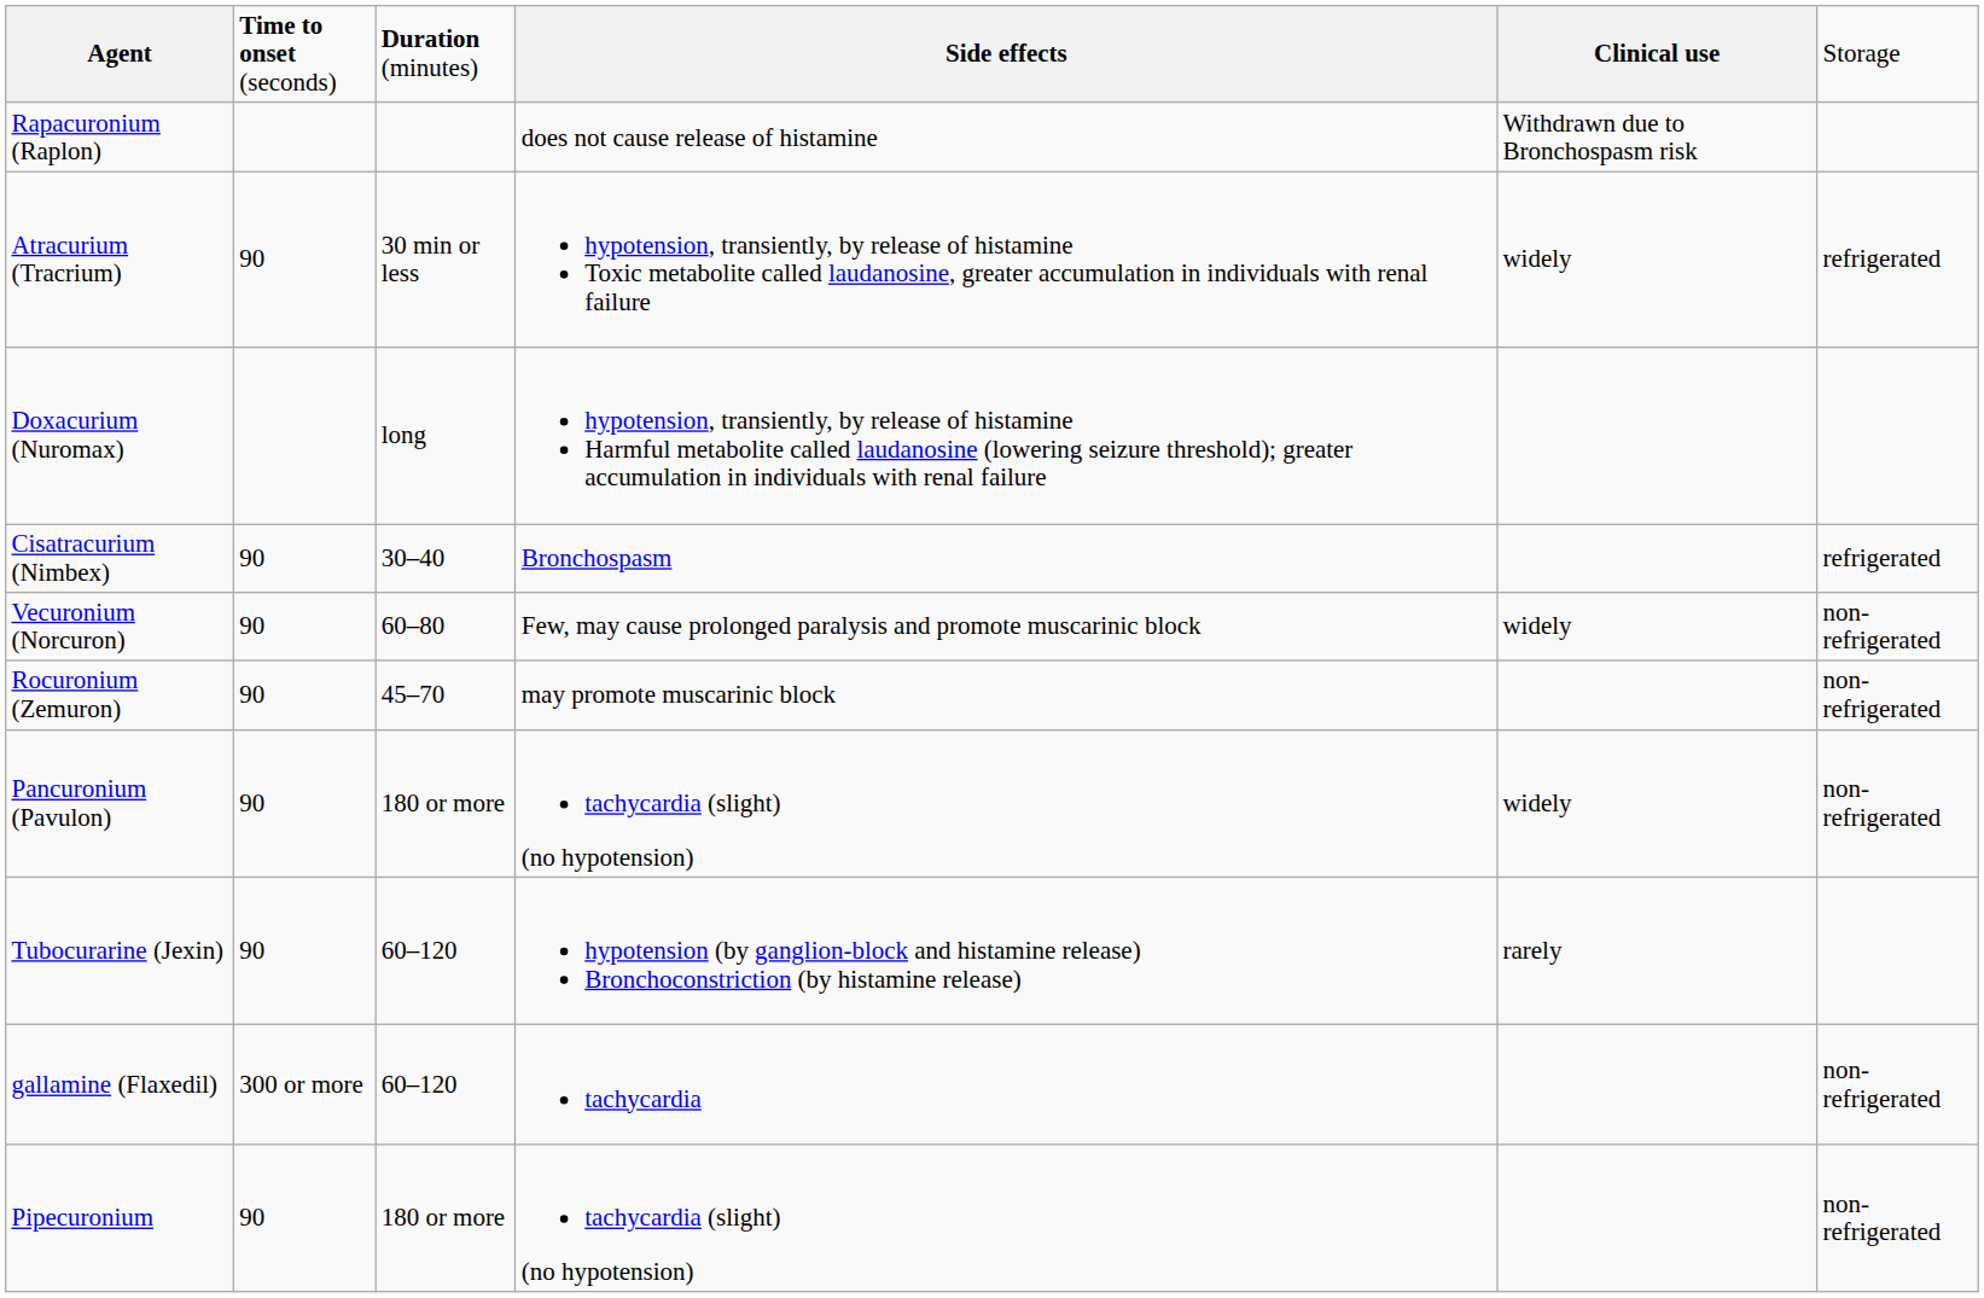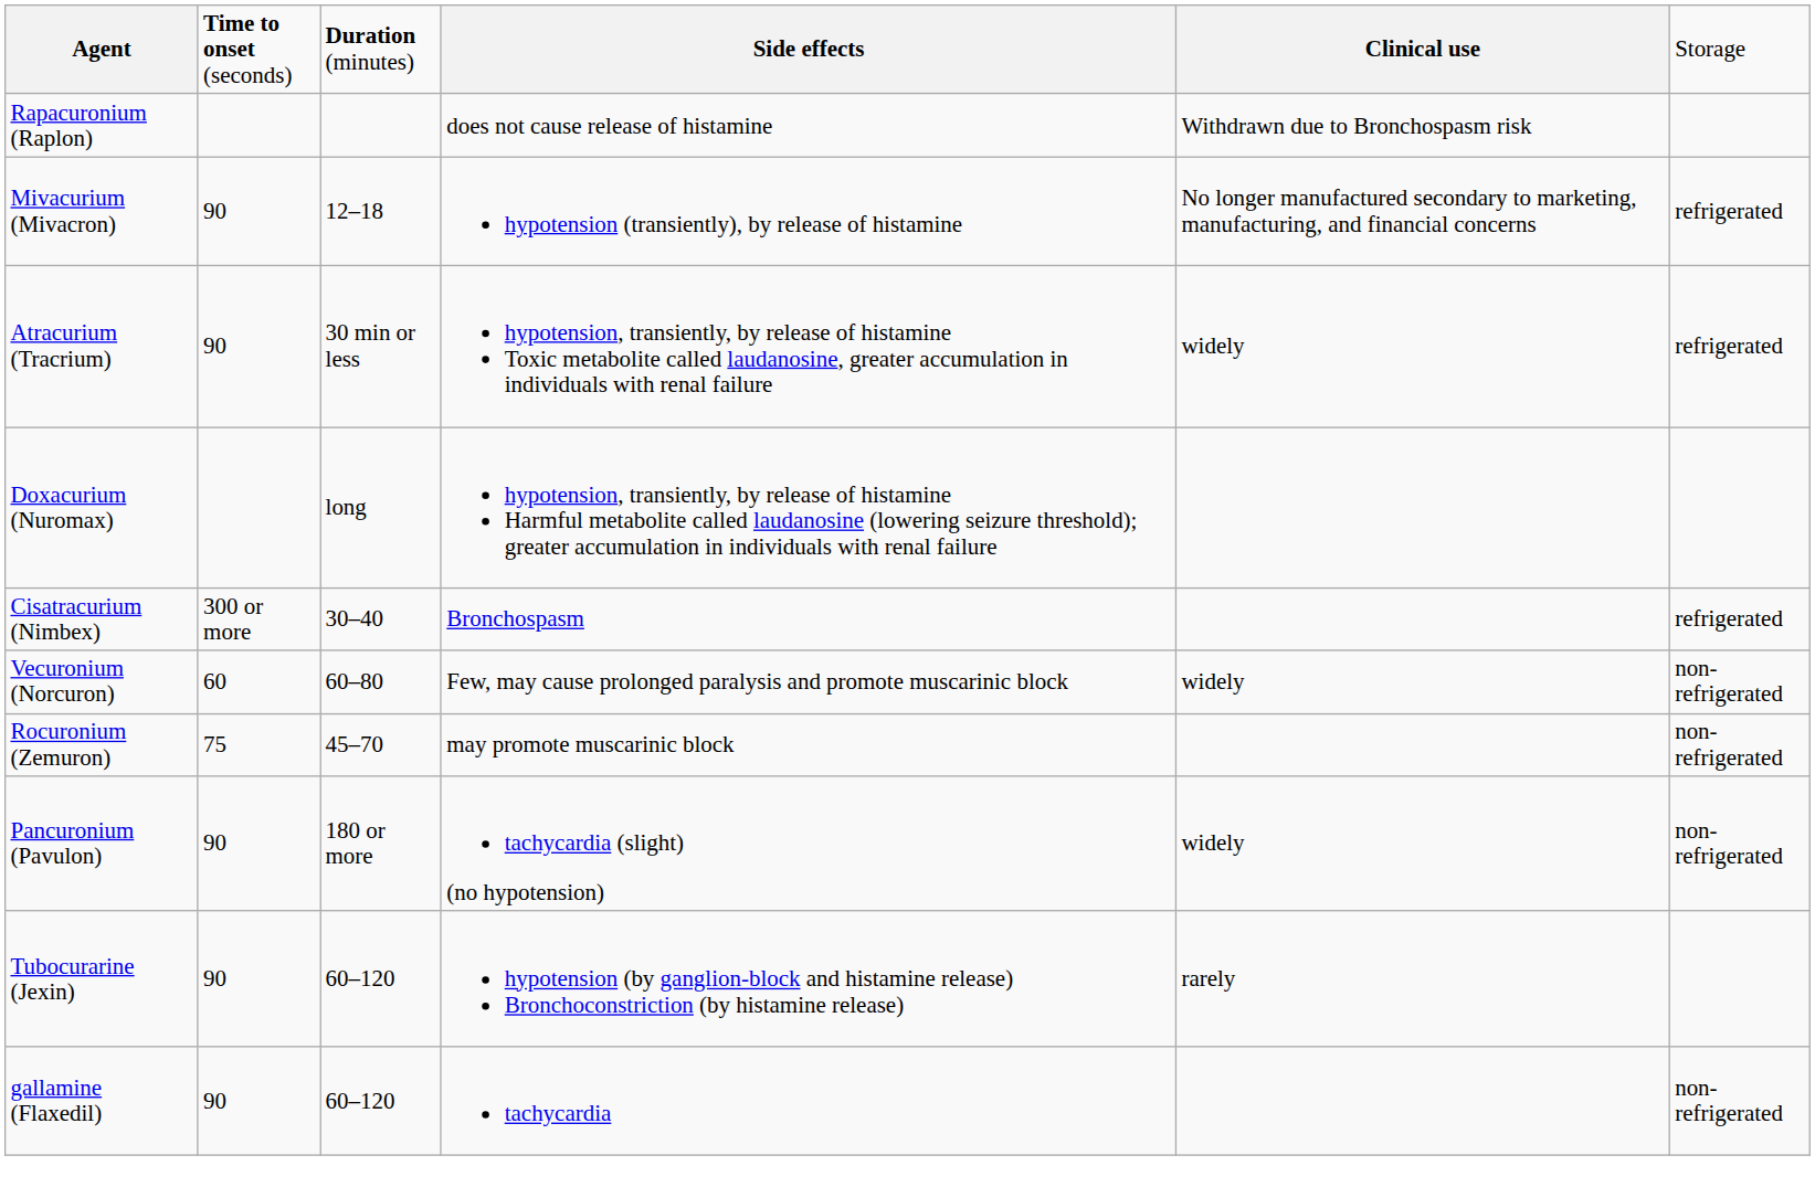+ row: Mivacurium (Mivacron) | 90 | 12–18 | hypotension (transiently), by release of histamine | No longer manufactured secondary to marketing, manufacturing, and financial concerns | refrigerated
Cisatracurium (Nimbex) | column 2: 90 -> 300 or more
Vecuronium (Norcuron) | column 2: 90 -> 60
Rocuronium (Zemuron) | column 2: 90 -> 75
gallamine (Flaxedil) | column 2: 300 or more -> 90
- row: Pipecuronium | 90 | 180 or more | tachycardia (slight) (no hypotension) | non-refrigerated
